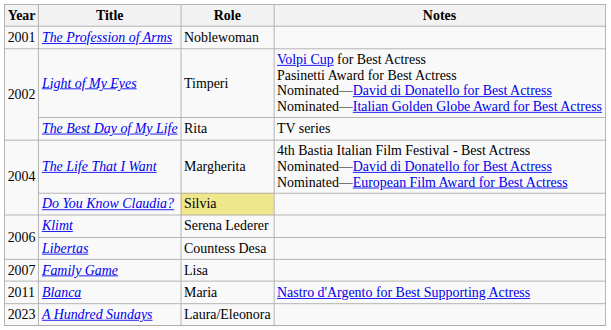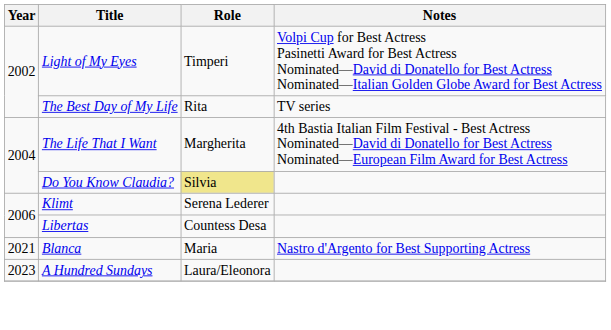- row: 2001 | The Profession of Arms | Noblewoman
- row: 2007 | Family Game | Lisa
Blanca | Year: 2011 -> 2021
